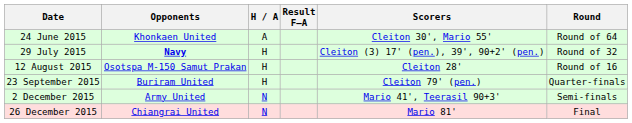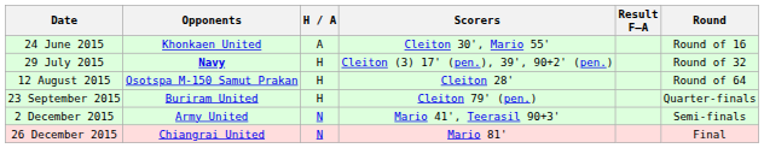columns swapped: Result F–A <-> Scorers
24 June 2015 | Round: Round of 64 -> Round of 16
12 August 2015 | Round: Round of 16 -> Round of 64
